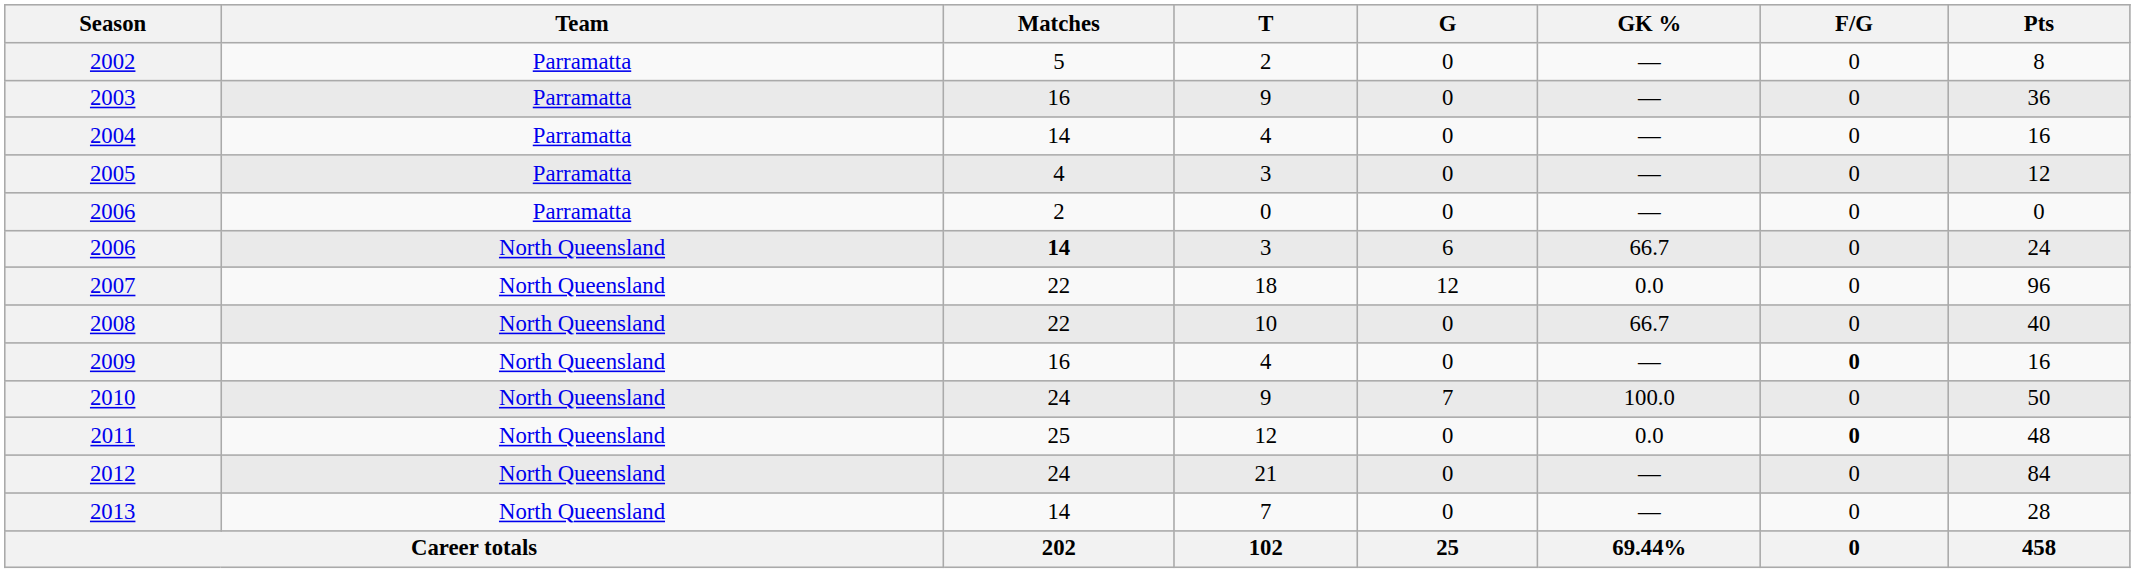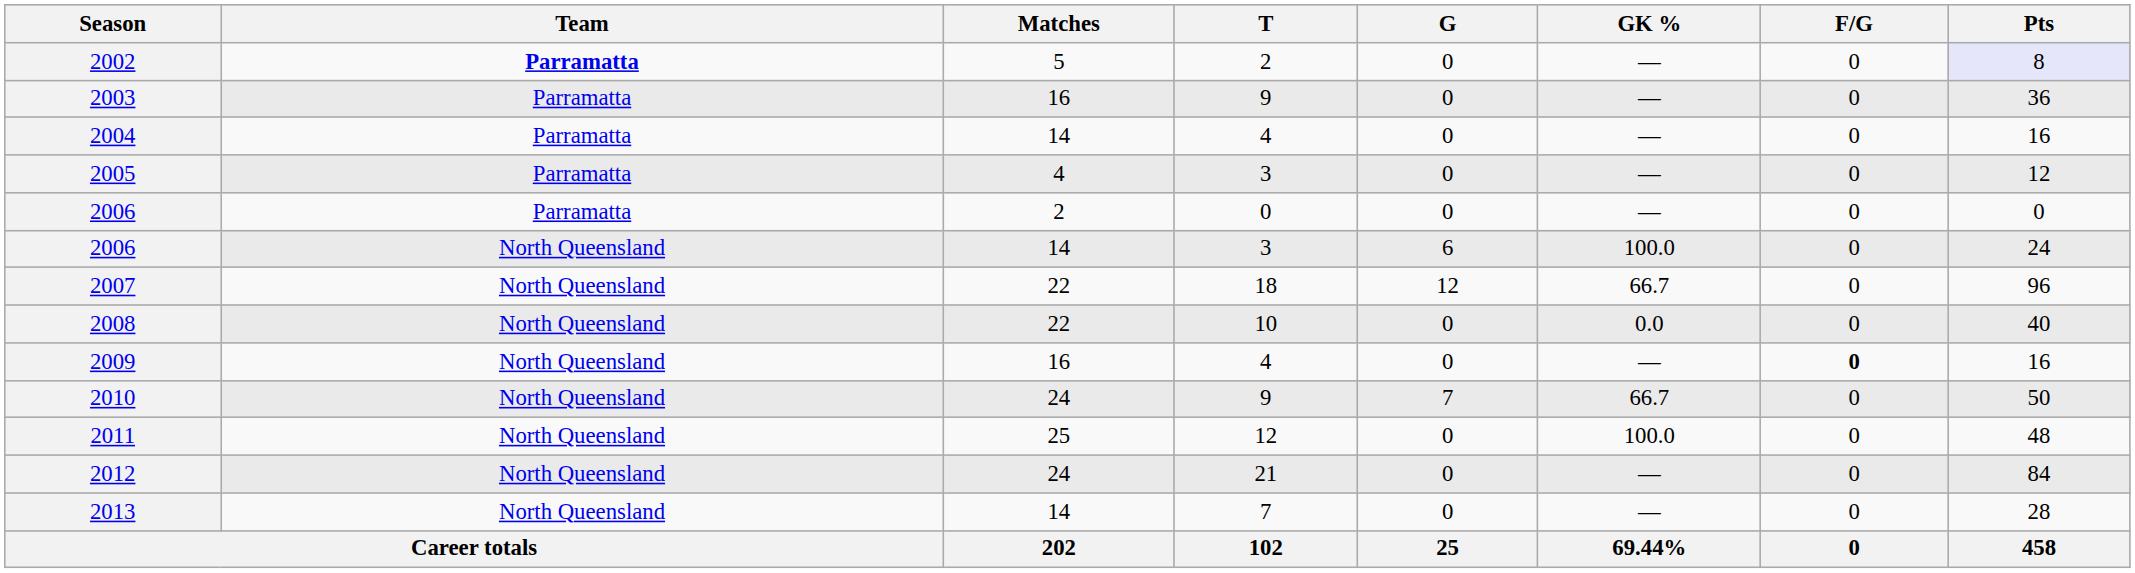2002 | Team: normal -> bold
2002 | Pts: no background -> lavender background
2006 / 3 | Matches: bold -> normal
2006 / 3 | GK %: 66.7 -> 100.0
2007 | GK %: 0.0 -> 66.7
2008 | GK %: 66.7 -> 0.0
2010 | GK %: 100.0 -> 66.7
2011 | GK %: 0.0 -> 100.0
2011 | F/G: bold -> normal
